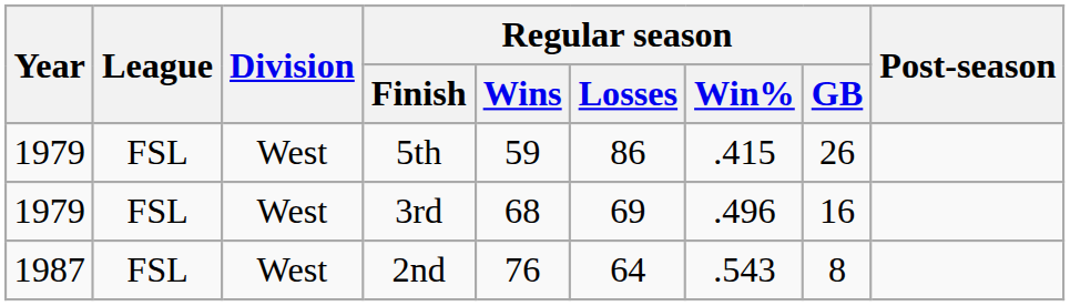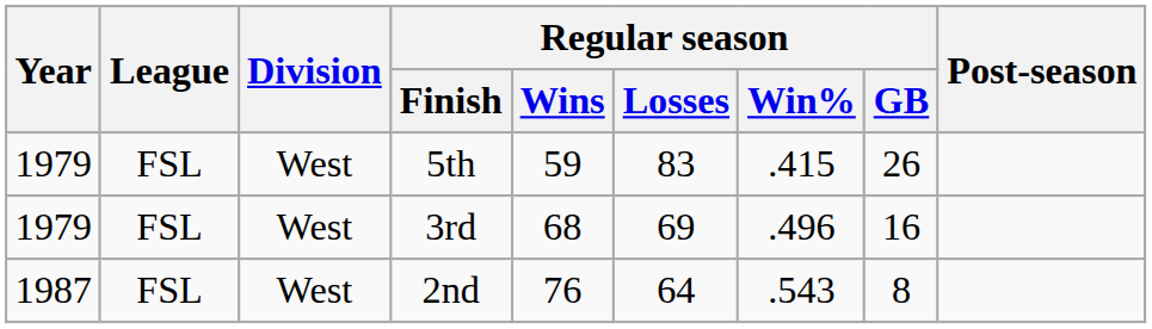5th | Regular season / Losses: 86 -> 83
